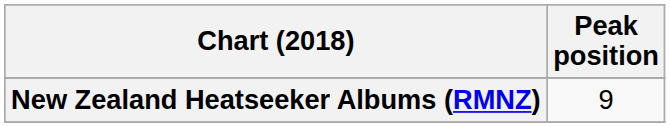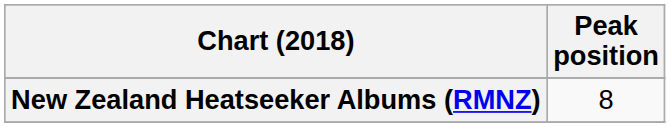New Zealand Heatseeker Albums (RMNZ) | Peak position: 9 -> 8
